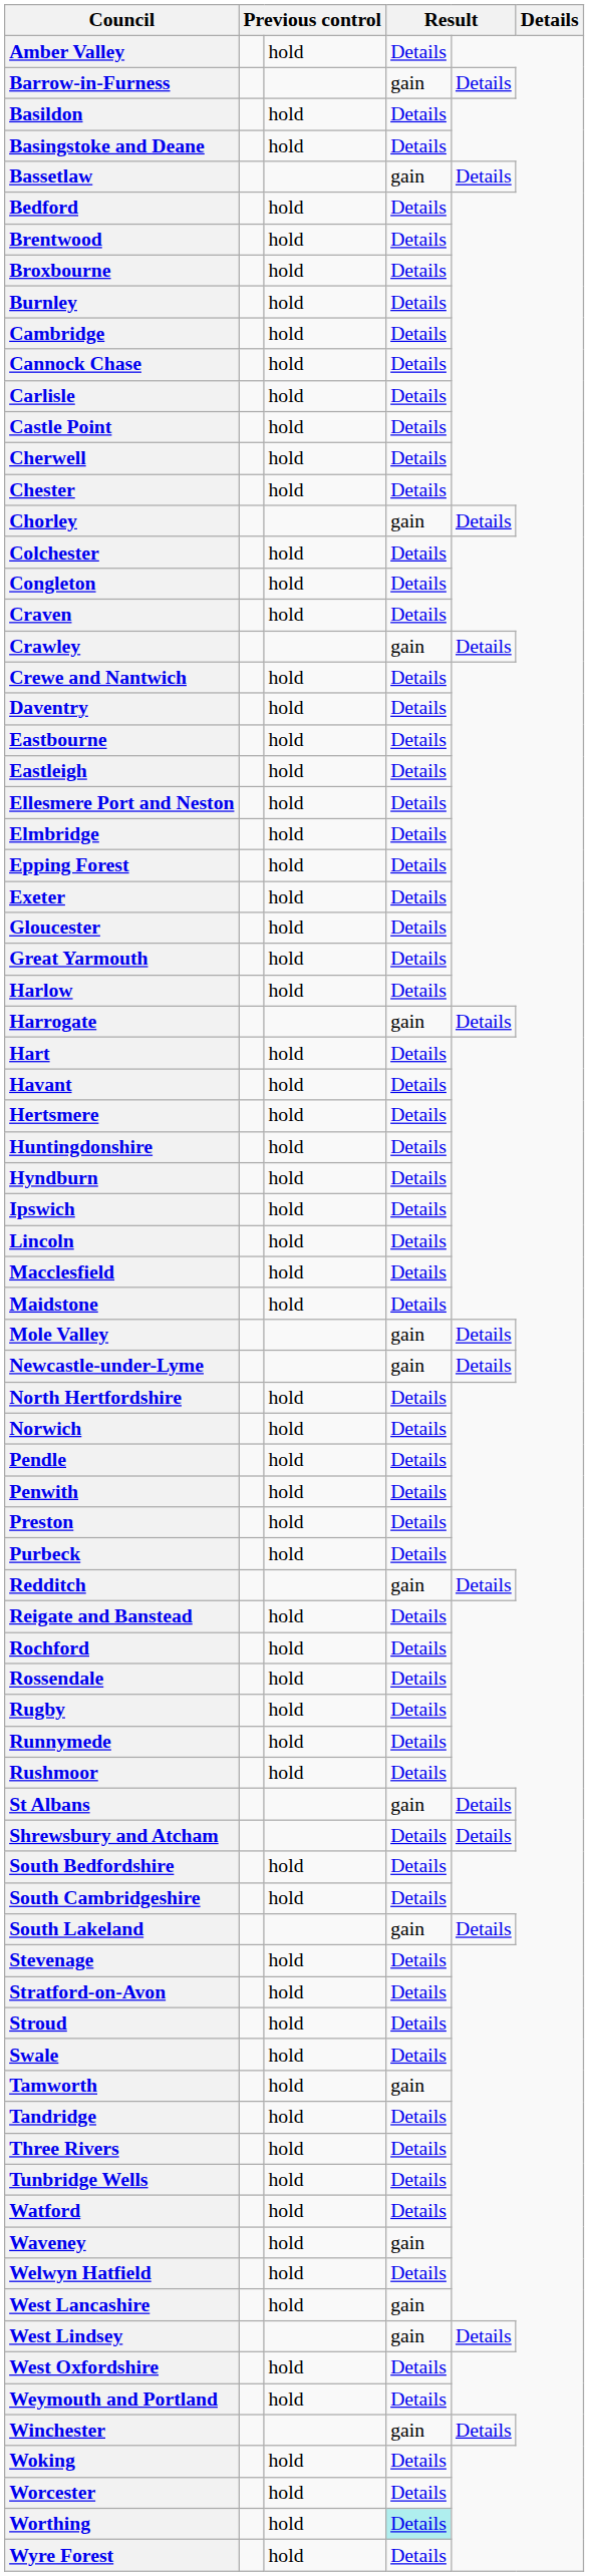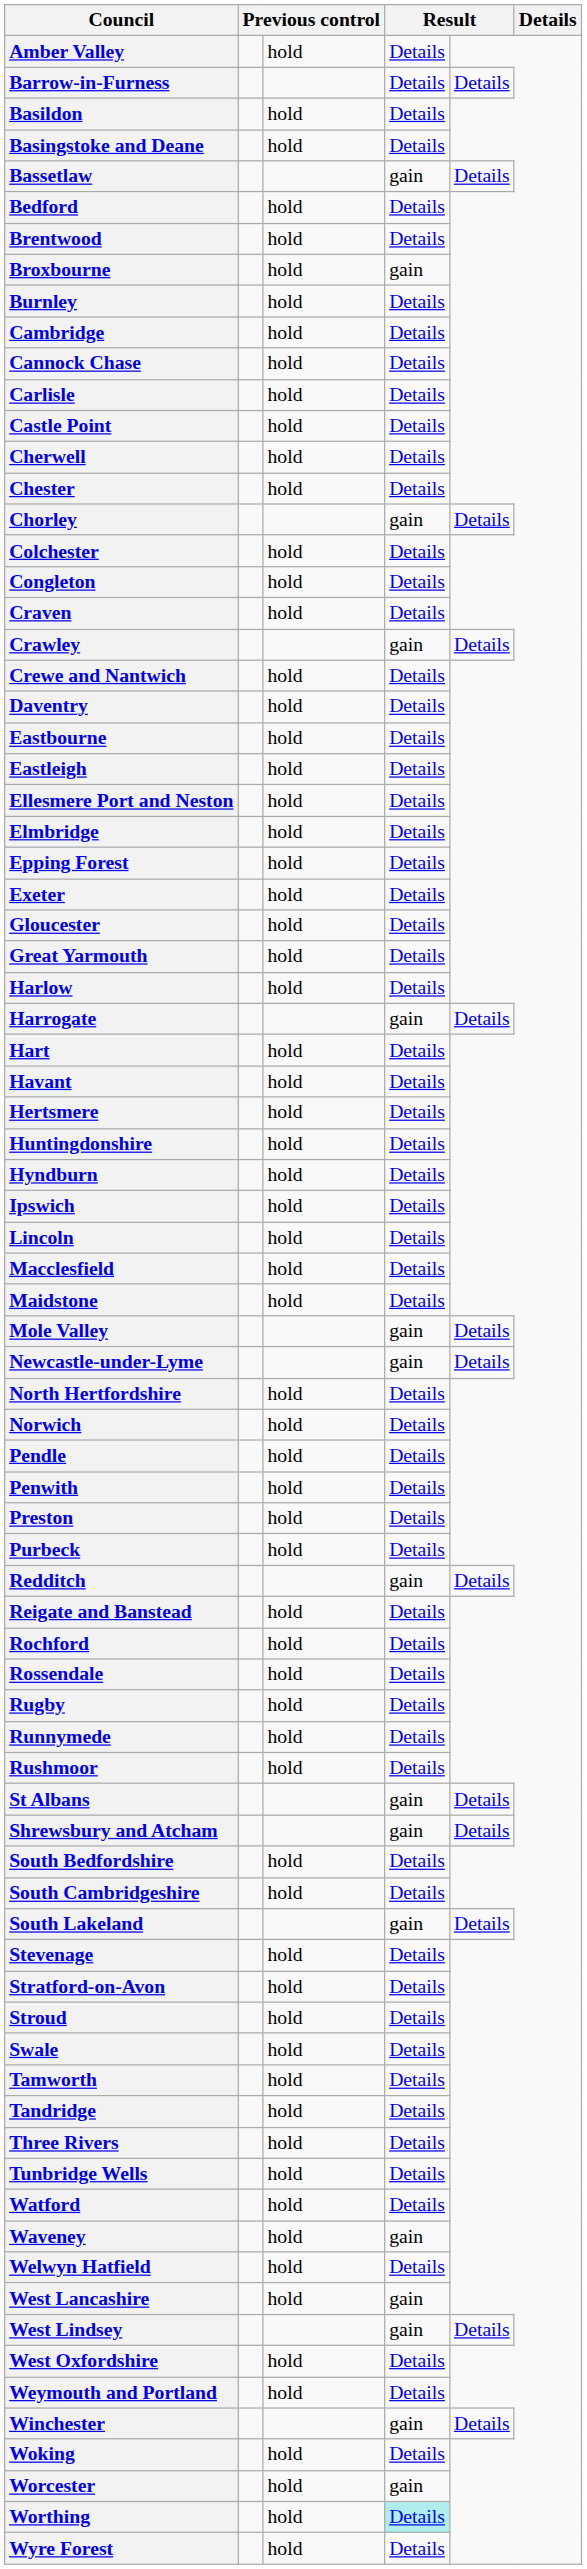Barrow-in-Furness | column 4: gain -> Details
Broxbourne | column 4: Details -> gain
Shrewsbury and Atcham | column 4: Details -> gain
Tamworth | column 4: gain -> Details
Worcester | column 4: Details -> gain
